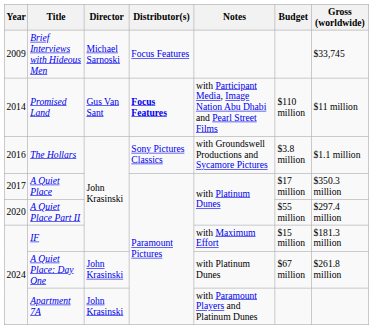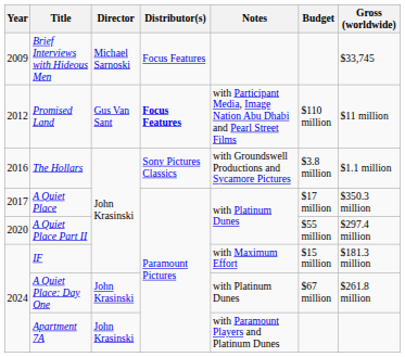Promised Land | Year: 2014 -> 2012
